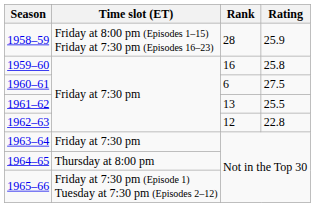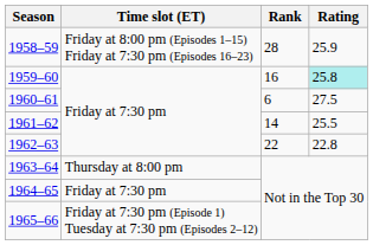1959–60 | Rating: no background -> paleturquoise background
1961–62 | Rank: 13 -> 14
1962–63 | Rank: 12 -> 22
1963–64 | Time slot (ET): Friday at 7:30 pm -> Thursday at 8:00 pm
1964–65 | Time slot (ET): Thursday at 8:00 pm -> Friday at 7:30 pm
